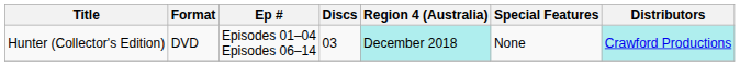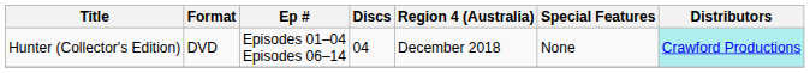Hunter (Collector's Edition) | Discs: 03 -> 04
Hunter (Collector's Edition) | Region 4 (Australia): paleturquoise background -> no background
